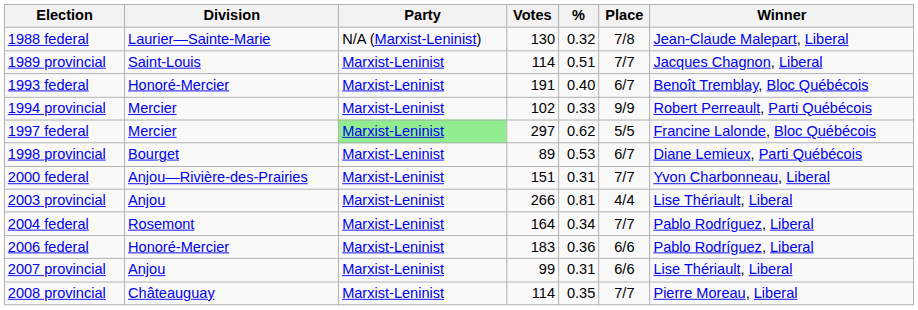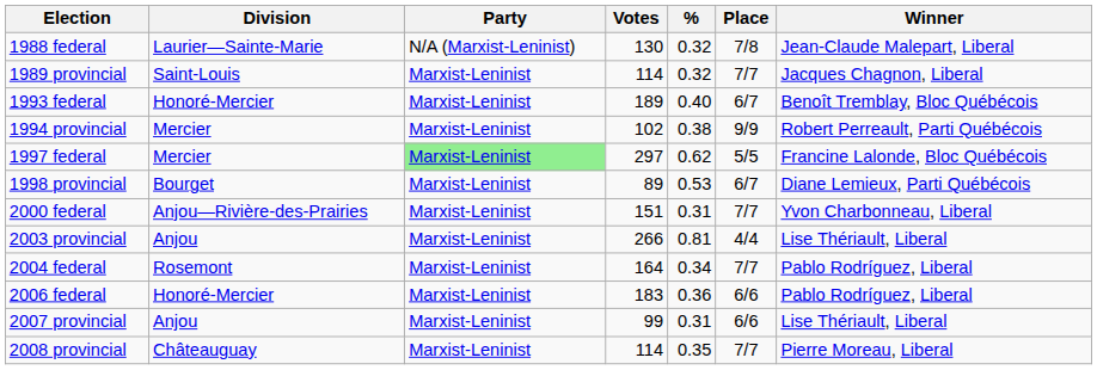1989 provincial | %: 0.51 -> 0.32
1993 federal | Votes: 191 -> 189
1994 provincial | %: 0.33 -> 0.38
